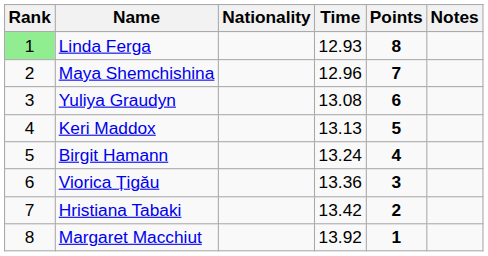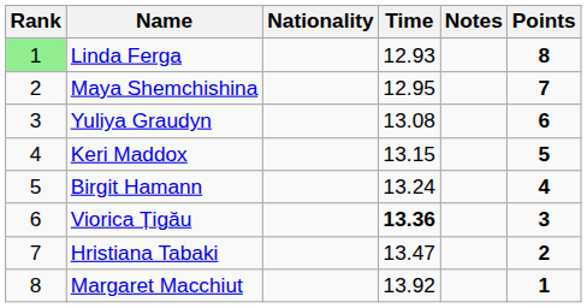columns swapped: Notes <-> Points
Maya Shemchishina | Time: 12.96 -> 12.95
Keri Maddox | Time: 13.13 -> 13.15
Viorica Țigău | Time: normal -> bold
Hristiana Tabaki | Time: 13.42 -> 13.47
